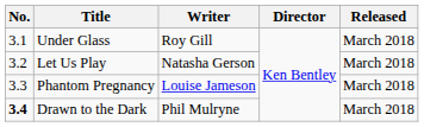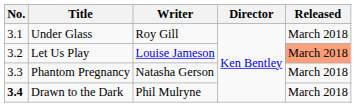Let Us Play | Writer: Natasha Gerson -> Louise Jameson
Let Us Play | Released: no background -> lightsalmon background
Phantom Pregnancy | Writer: Louise Jameson -> Natasha Gerson
